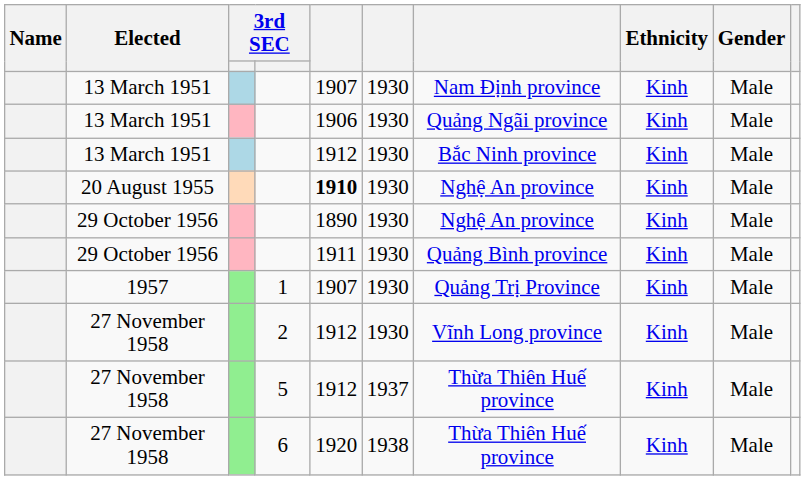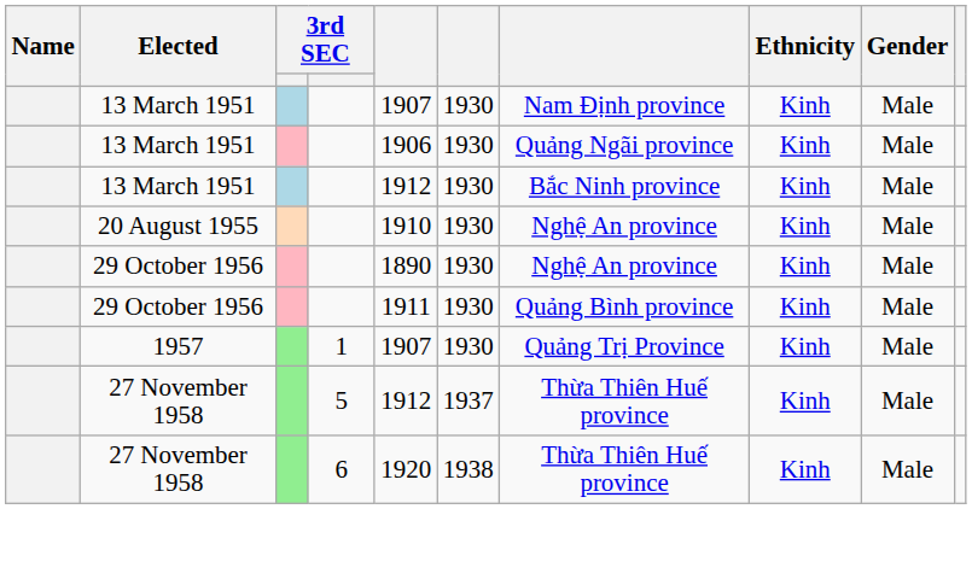20 August 1955 | column 5: bold -> normal
- row: 27 November 1958 | 2 | 1912 | 1930 | Vĩnh Long province | Kinh | Male
